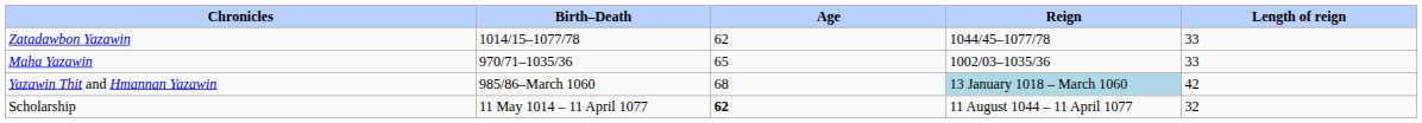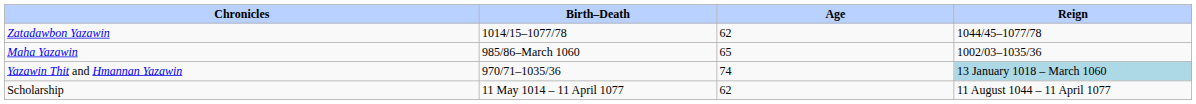- column: Length of reign | 33 | 33 | 42 | 32
Maha Yazawin | Birth–Death: 970/71–1035/36 -> 985/86–March 1060
Yazawin Thit and Hmannan Yazawin | Birth–Death: 985/86–March 1060 -> 970/71–1035/36
Yazawin Thit and Hmannan Yazawin | Age: 68 -> 74
Scholarship | Age: bold -> normal
